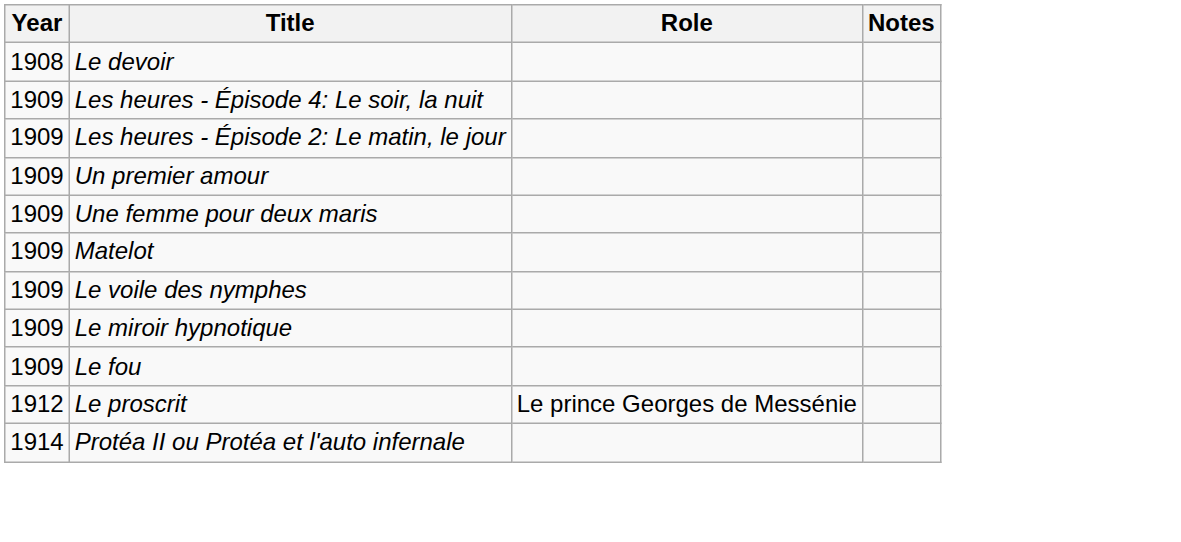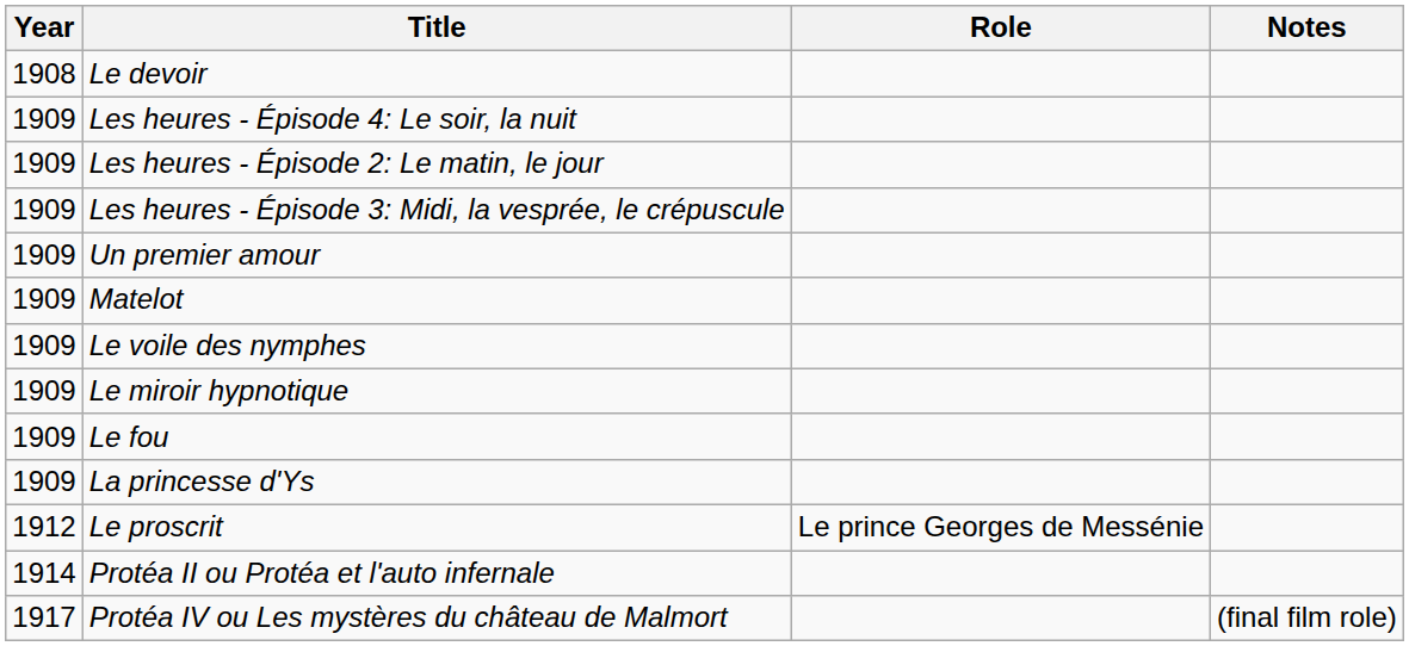+ row: 1909 | Les heures - Épisode 3: Midi, la vesprée, le crépuscule
- row: 1909 | Une femme pour deux maris
+ row: 1909 | La princesse d'Ys
+ row: 1917 | Protéa IV ou Les mystères du château de Malmort | (final film role)
